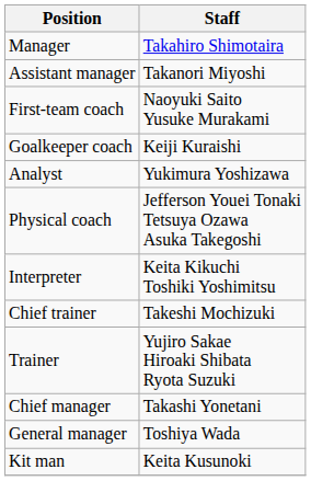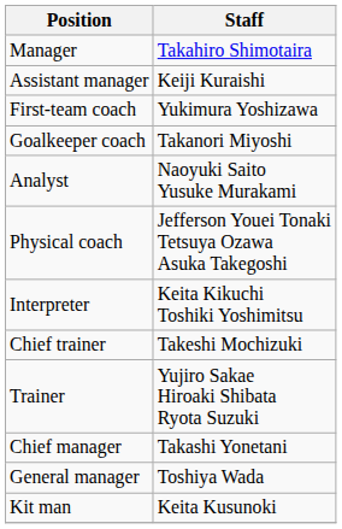Assistant manager | Staff: Takanori Miyoshi -> Keiji Kuraishi
First-team coach | Staff: Naoyuki Saito Yusuke Murakami -> Yukimura Yoshizawa
Goalkeeper coach | Staff: Keiji Kuraishi -> Takanori Miyoshi
Analyst | Staff: Yukimura Yoshizawa -> Naoyuki Saito Yusuke Murakami
